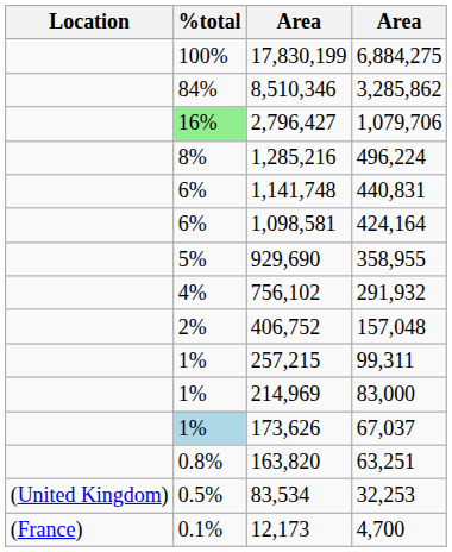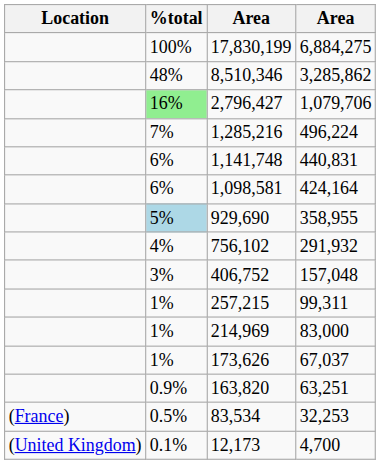8,510,346 | %total: 84% -> 48%
1,285,216 | %total: 8% -> 7%
929,690 | %total: no background -> lightblue background
406,752 | %total: 2% -> 3%
173,626 | %total: lightblue background -> no background
163,820 | %total: 0.8% -> 0.9%
83,534 | Location: (United Kingdom) -> (France)
12,173 | Location: (France) -> (United Kingdom)
